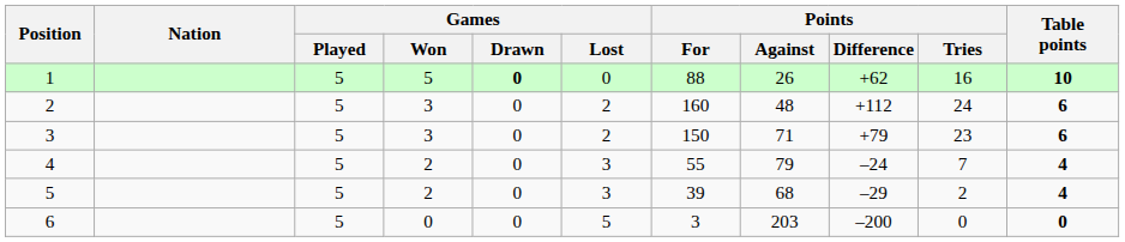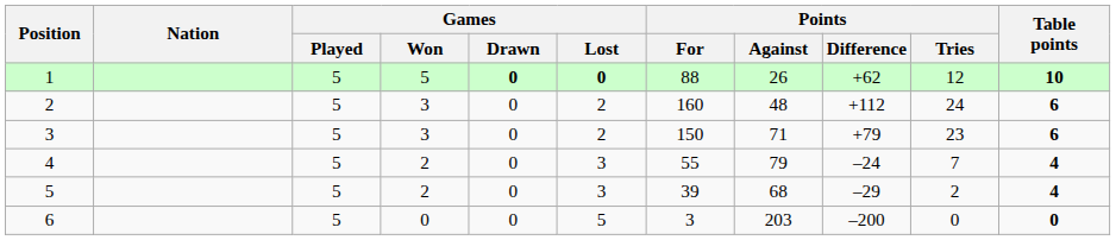1 | Games / Lost: normal -> bold
1 | Points / Tries: 16 -> 12
